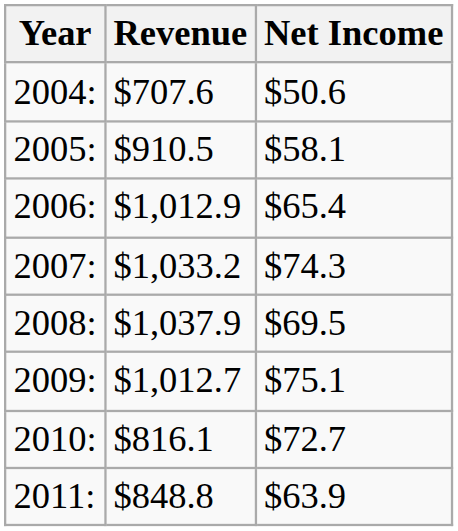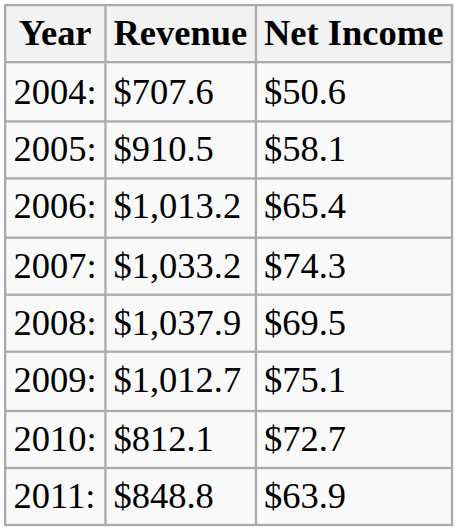2006: | Revenue: $1,012.9 -> $1,013.2
2010: | Revenue: $816.1 -> $812.1
